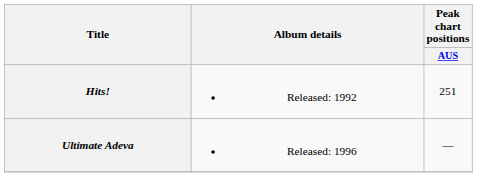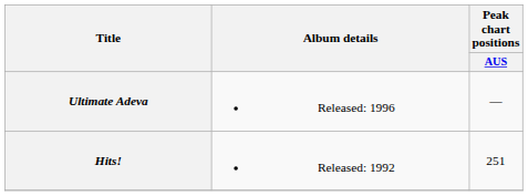rows swapped: Hits! <-> Ultimate Adeva
